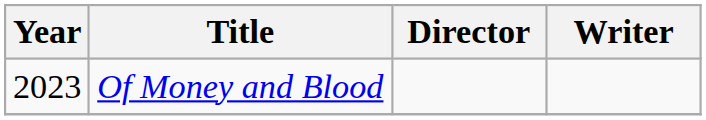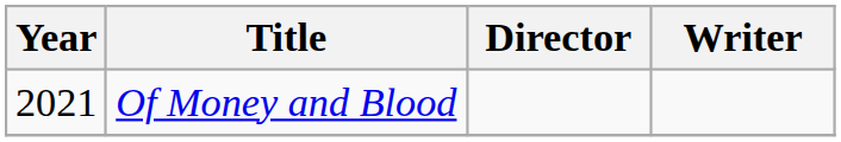Of Money and Blood | Year: 2023 -> 2021
